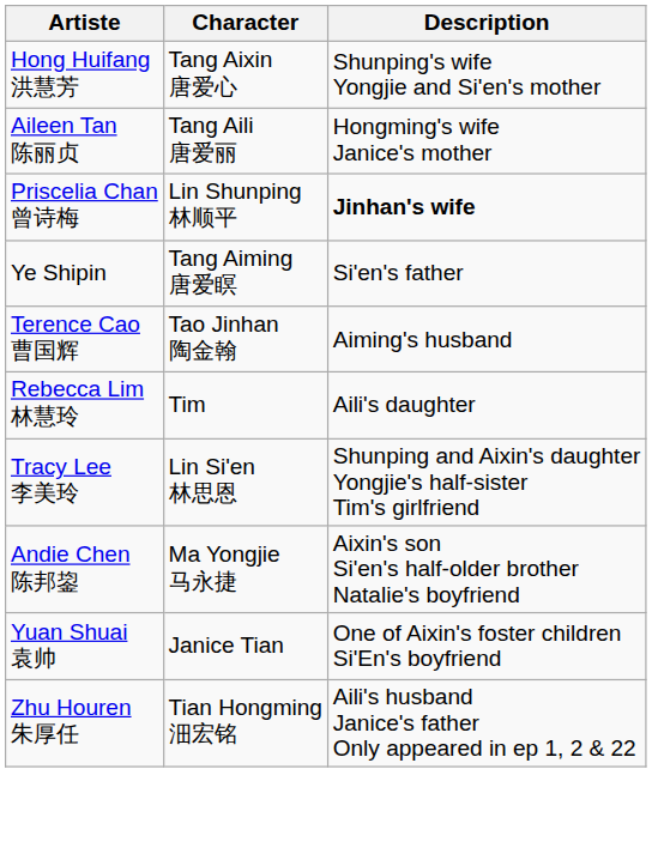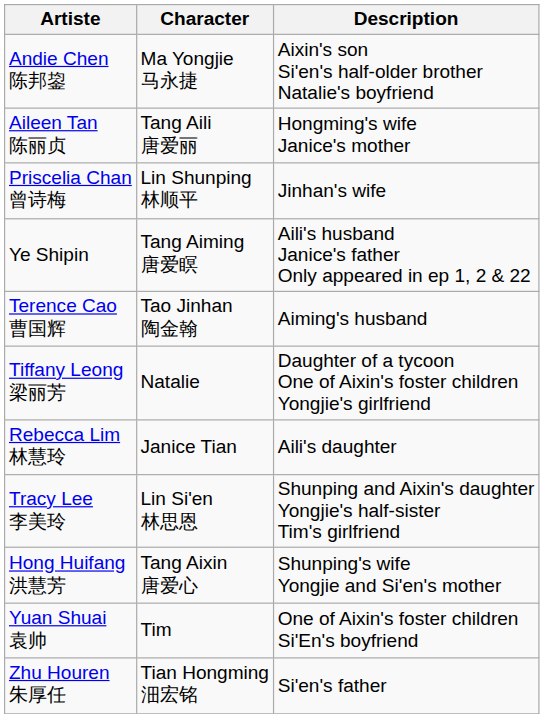rows swapped: Hong Huifang 洪慧芳 <-> Andie Chen 陈邦鋆
Priscelia Chan 曾诗梅 | Description: bold -> normal
Ye Shipin | Description: Si'en's father -> Aili's husband Janice's father Only appeared in ep 1, 2 & 22
+ row: Tiffany Leong 梁丽芳 | Natalie | Daughter of a tycoon One of Aixin's foster children Yongjie's girlfriend
Rebecca Lim 林慧玲 | Character: Tim -> Janice Tian
Yuan Shuai 袁帅 | Character: Janice Tian -> Tim
Zhu Houren 朱厚任 | Description: Aili's husband Janice's father Only appeared in ep 1, 2 & 22 -> Si'en's father
